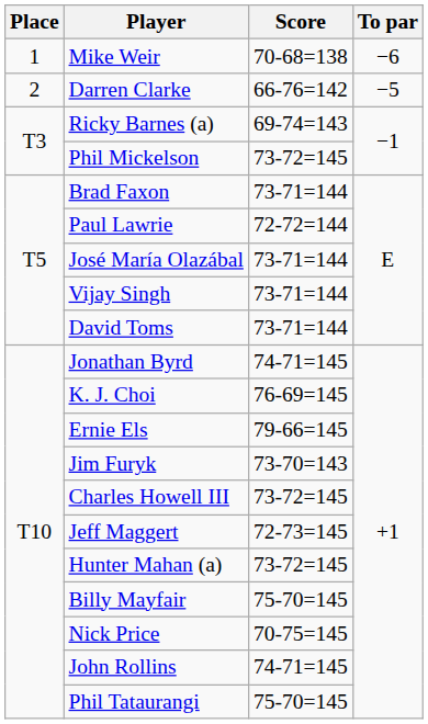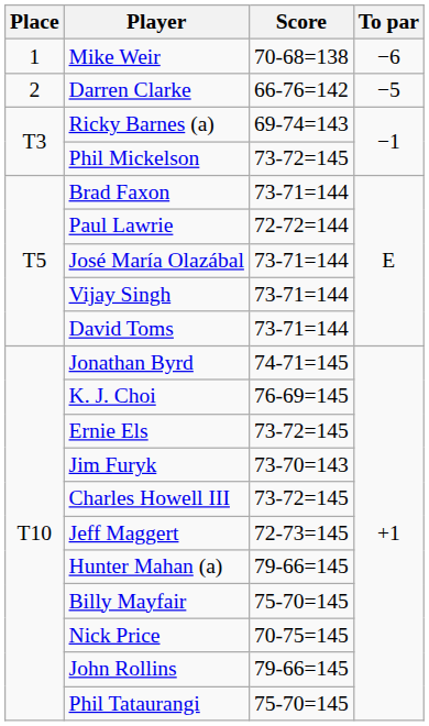Ernie Els | Score: 79-66=145 -> 73-72=145
Hunter Mahan (a) | Score: 73-72=145 -> 79-66=145
John Rollins | Score: 74-71=145 -> 79-66=145
